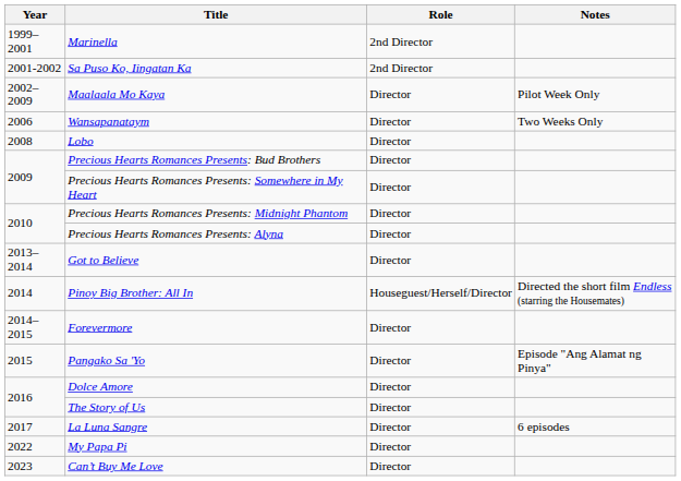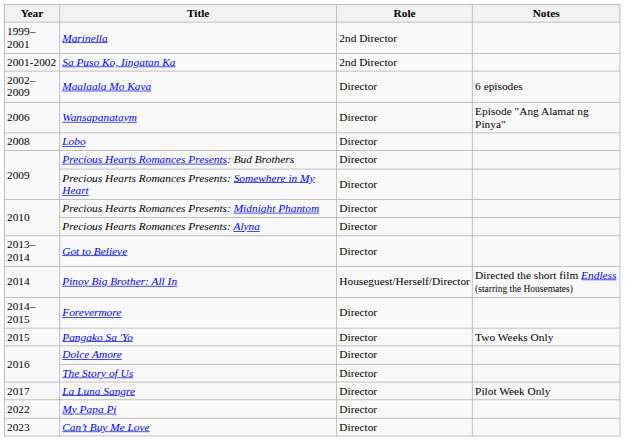Maalaala Mo Kaya | Notes: Pilot Week Only -> 6 episodes
Wansapanataym | Notes: Two Weeks Only -> Episode "Ang Alamat ng Pinya"
Pangako Sa 'Yo | Notes: Episode "Ang Alamat ng Pinya" -> Two Weeks Only
La Luna Sangre | Notes: 6 episodes -> Pilot Week Only
